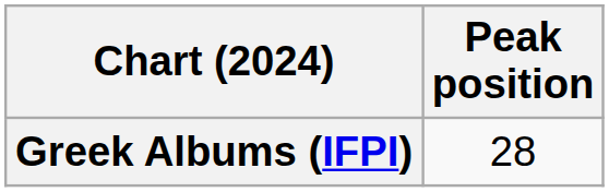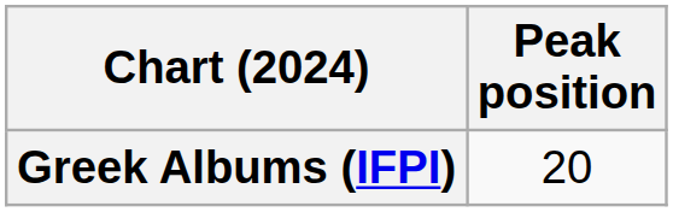Greek Albums (IFPI) | Peak position: 28 -> 20
